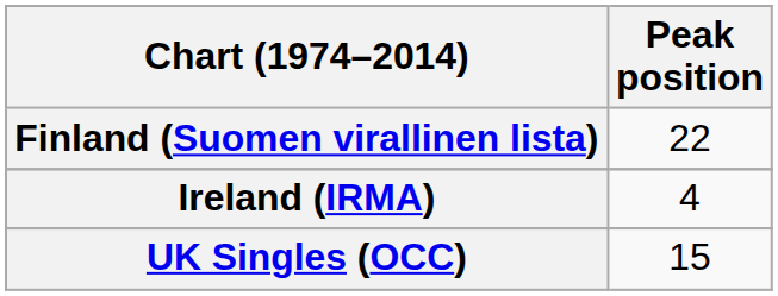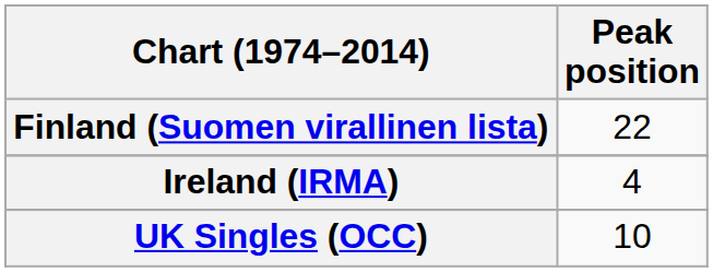UK Singles (OCC) | Peak position: 15 -> 10
